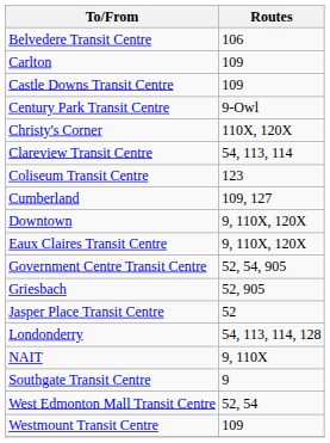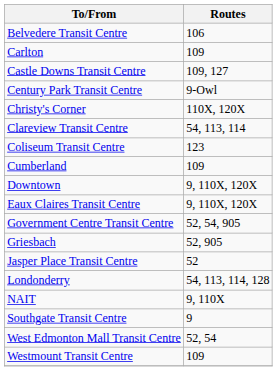Castle Downs Transit Centre | Routes: 109 -> 109, 127
Cumberland | Routes: 109, 127 -> 109
